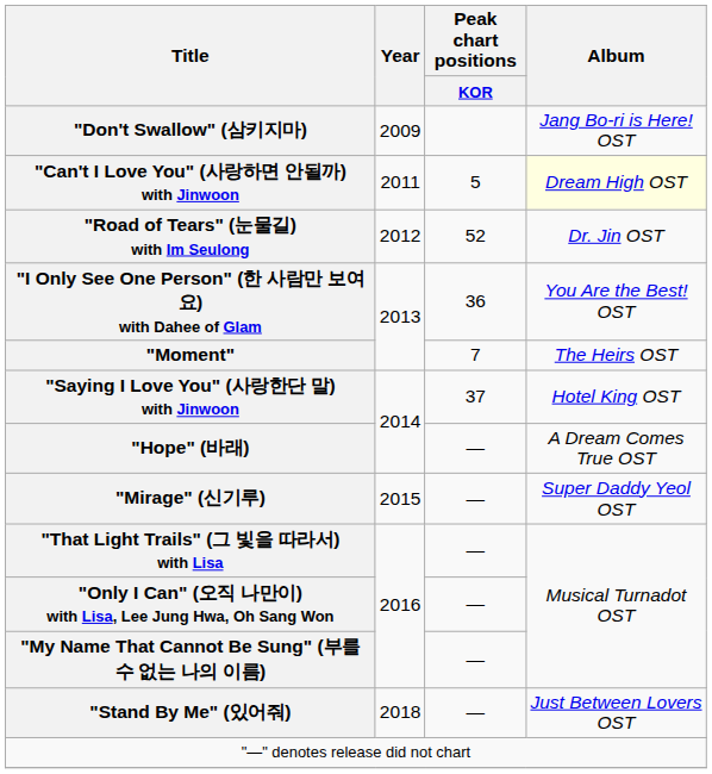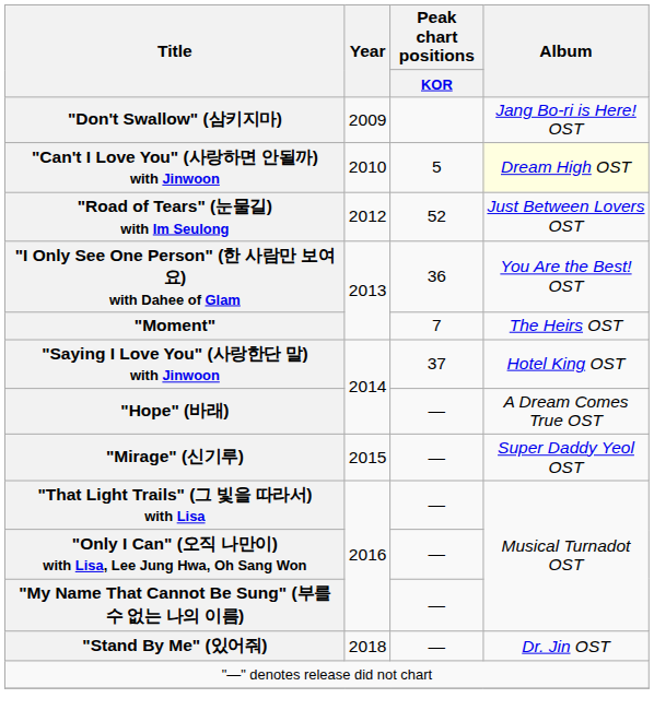"Can't I Love You" (사랑하면 안될까) with Jinwoon | Year: 2011 -> 2010
"Road of Tears" (눈물길) with Im Seulong | Album: Dr. Jin OST -> Just Between Lovers OST
"Stand By Me" (있어줘) | Album: Just Between Lovers OST -> Dr. Jin OST
